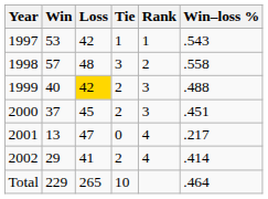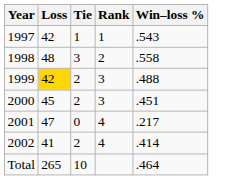- column: Win | 53 | 57 | 40 | 37 | 13 | 29 | 229
